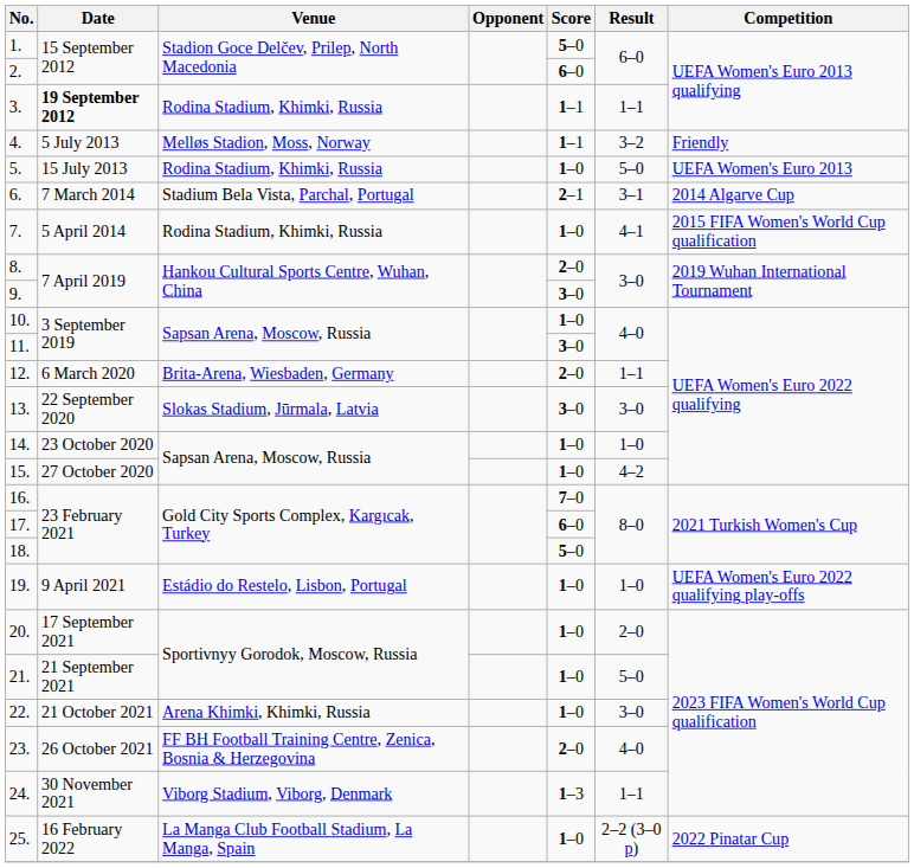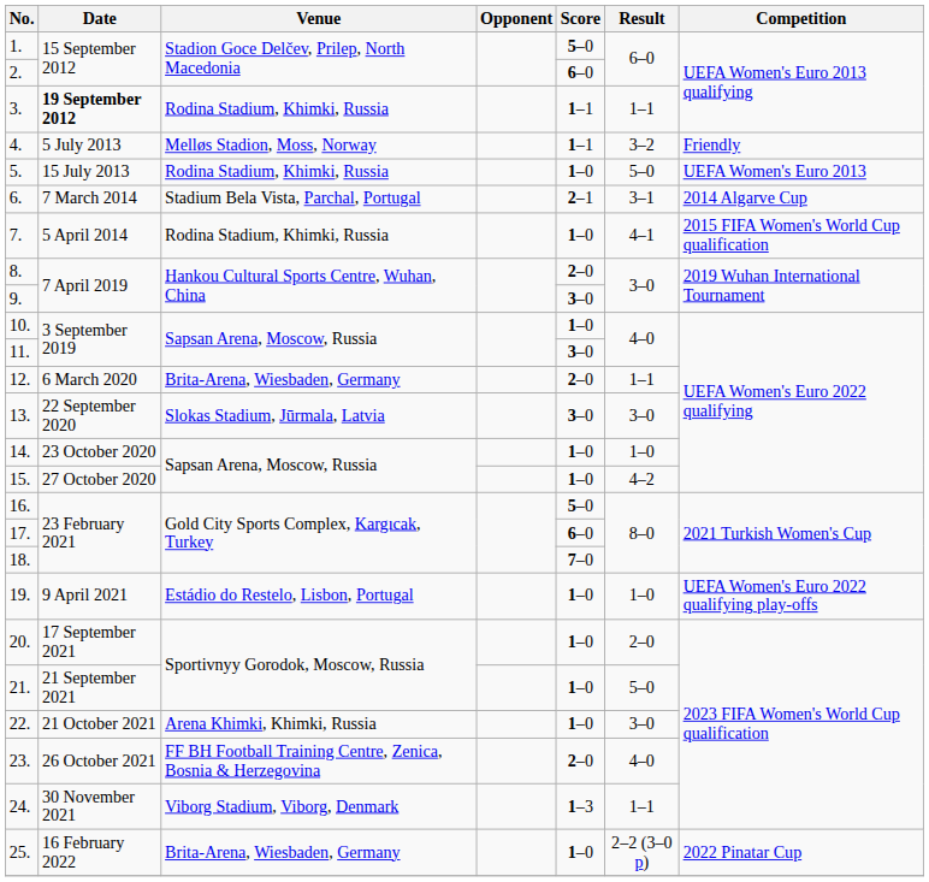16. | Score: 7–0 -> 5–0
18. | Score: 5–0 -> 7–0
25. | Venue: La Manga Club Football Stadium, La Manga, Spain -> Brita-Arena, Wiesbaden, Germany
